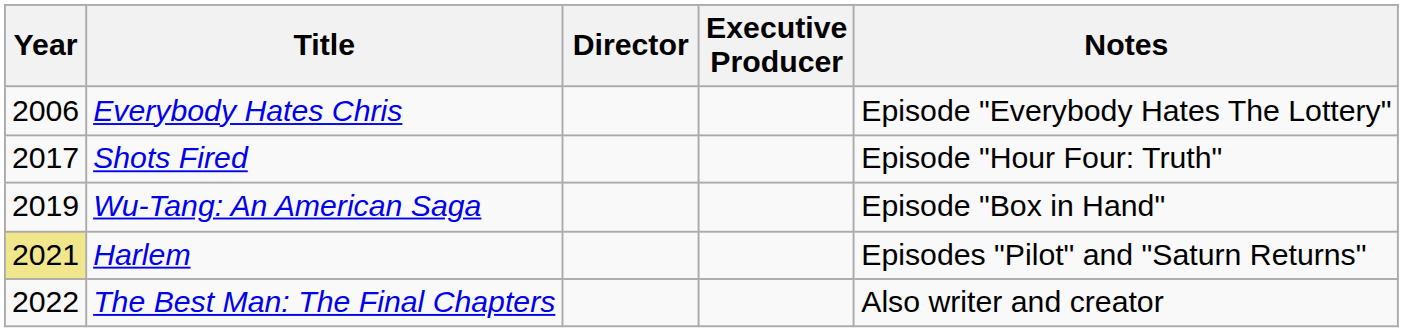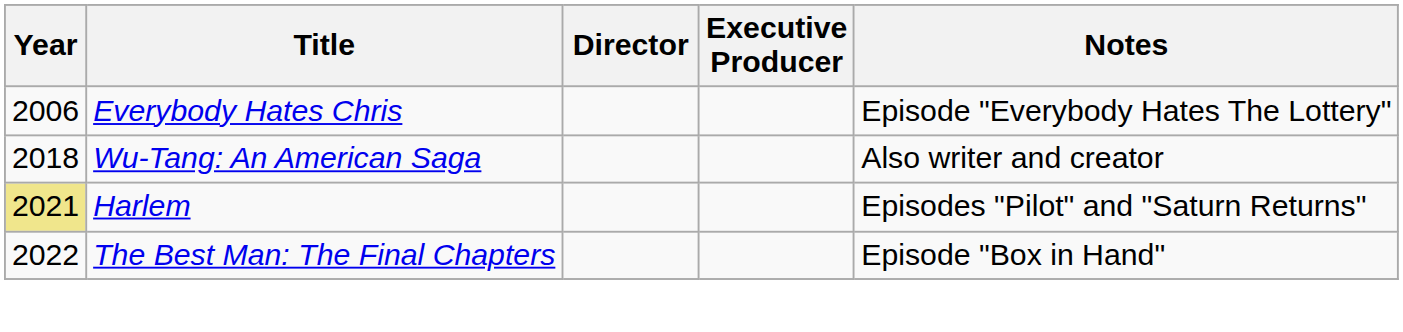- row: 2017 | Shots Fired | Episode "Hour Four: Truth"
Wu-Tang: An American Saga | Year: 2019 -> 2018
Wu-Tang: An American Saga | Notes: Episode "Box in Hand" -> Also writer and creator
The Best Man: The Final Chapters | Notes: Also writer and creator -> Episode "Box in Hand"
